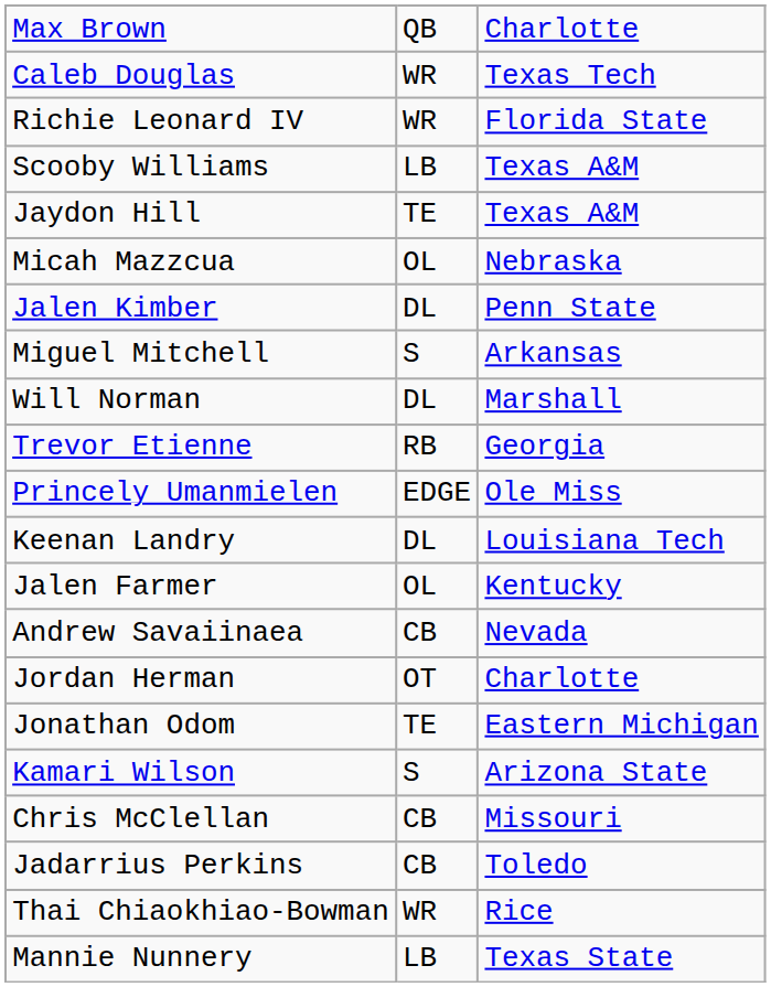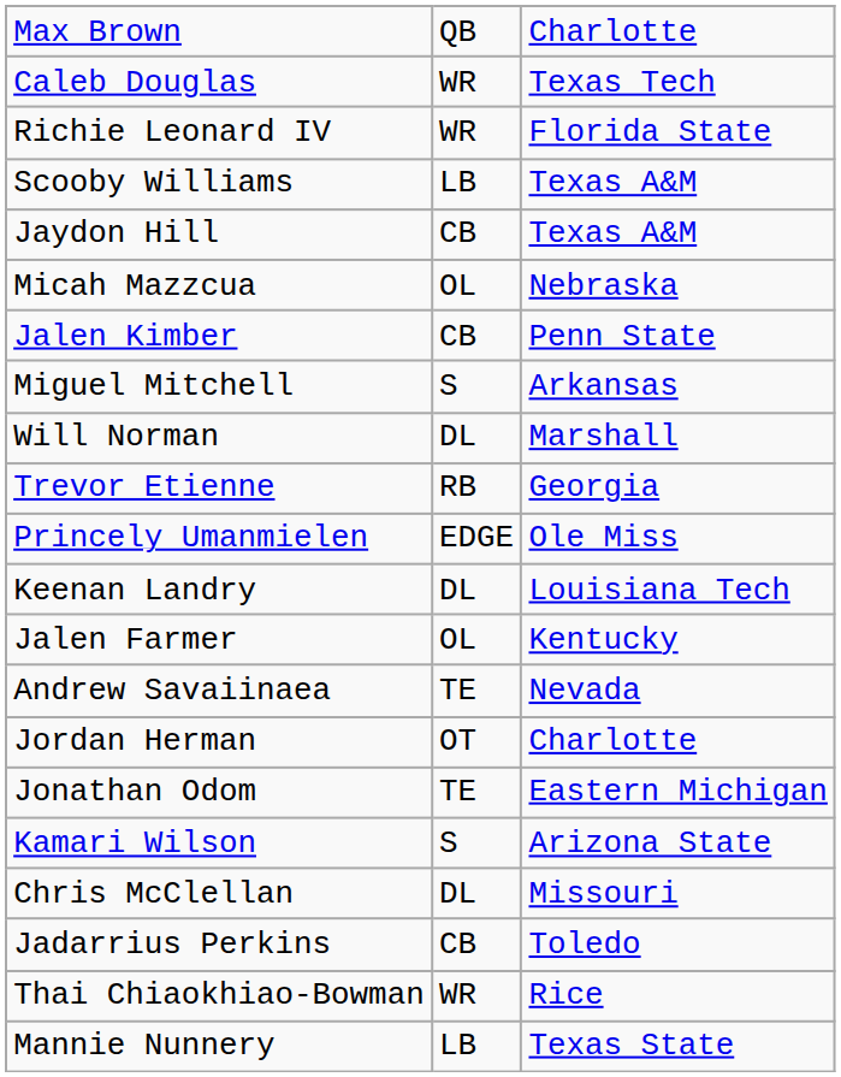Jaydon Hill | column 2: TE -> CB
Jalen Kimber | column 2: DL -> CB
Andrew Savaiinaea | column 2: CB -> TE
Chris McClellan | column 2: CB -> DL
